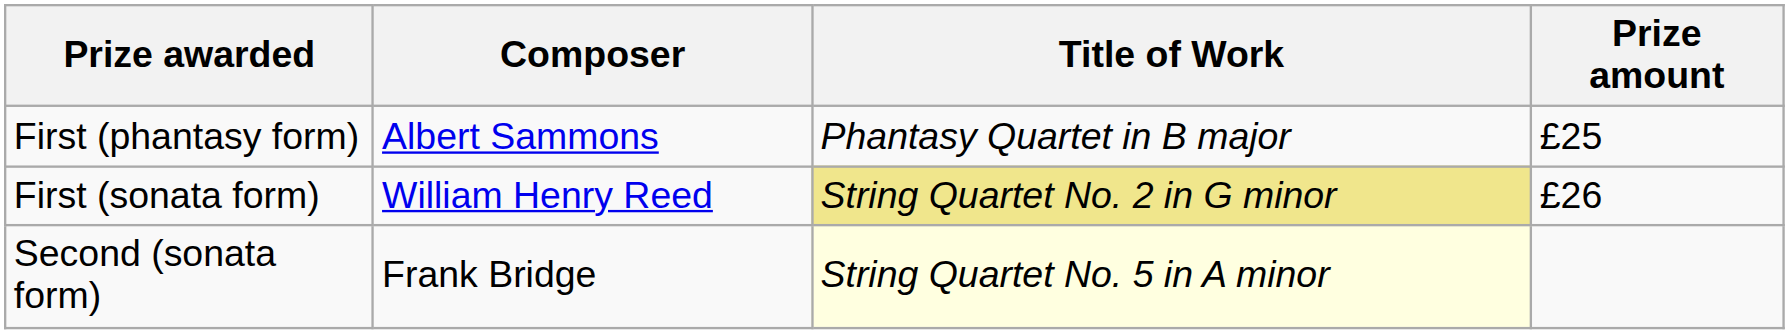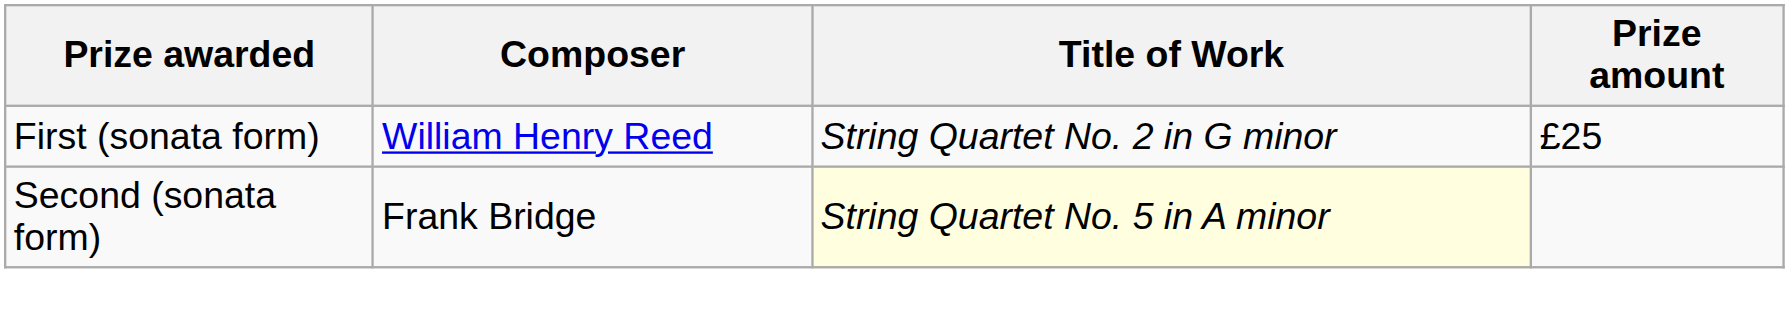- row: First (phantasy form) | Albert Sammons | Phantasy Quartet in B major | £25
First (sonata form) | Title of Work: khaki background -> no background
First (sonata form) | Prize amount: £26 -> £25
